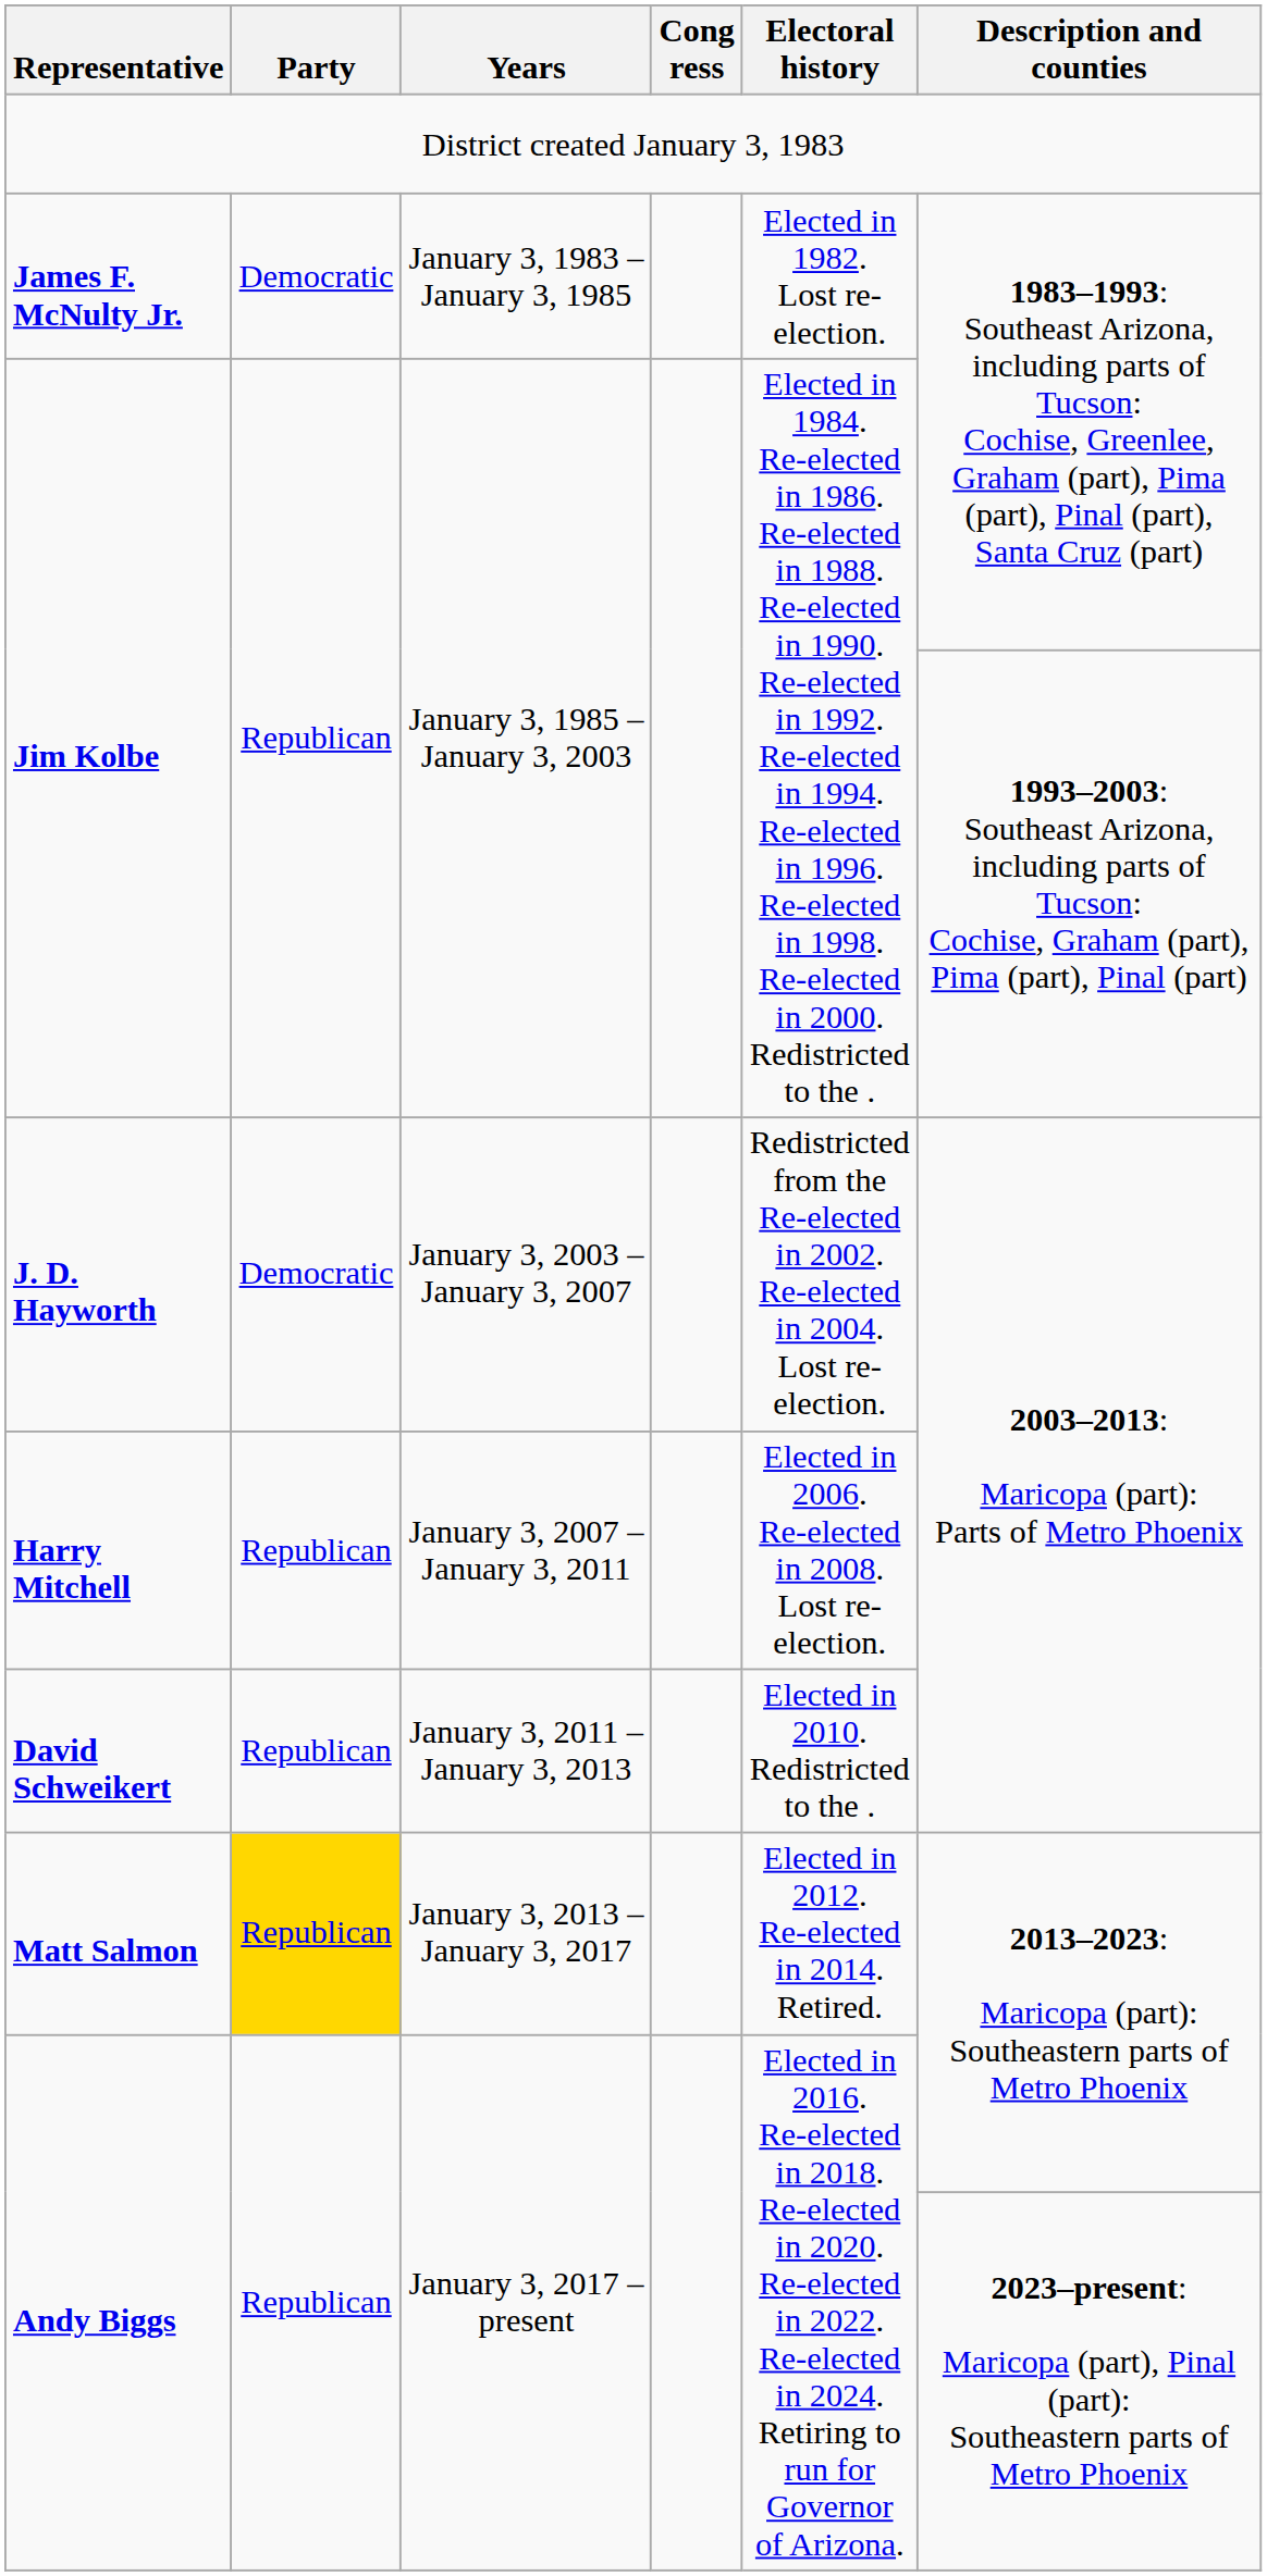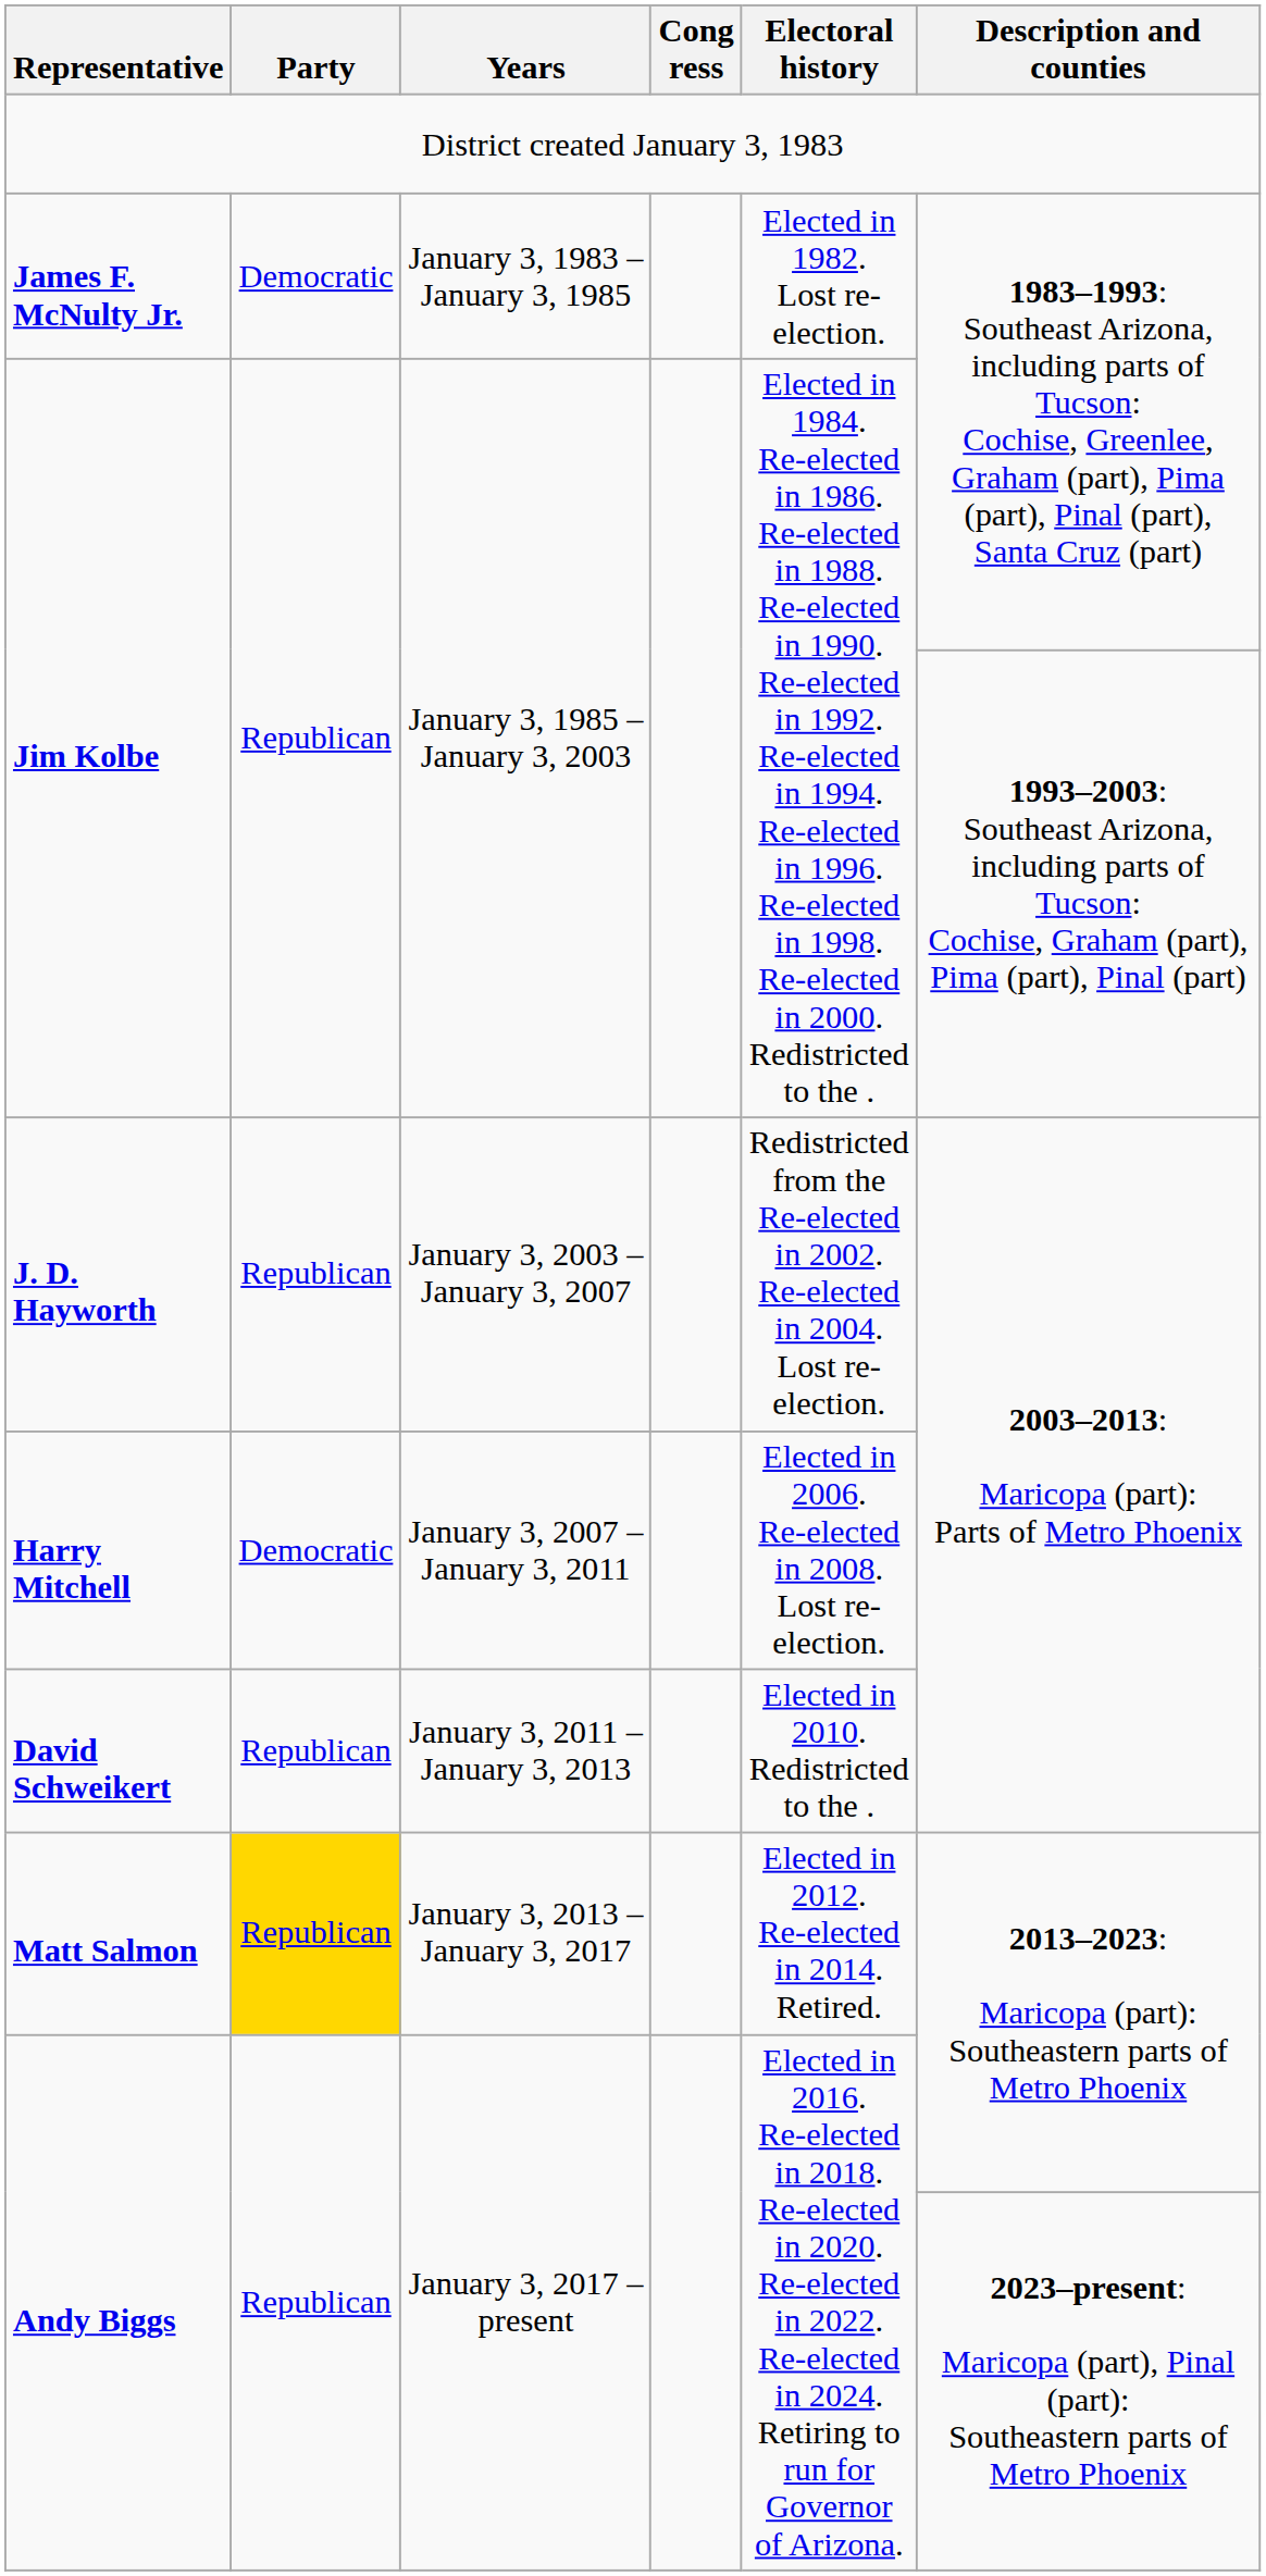J. D. Hayworth | Party: Democratic -> Republican
Harry Mitchell | Party: Republican -> Democratic
